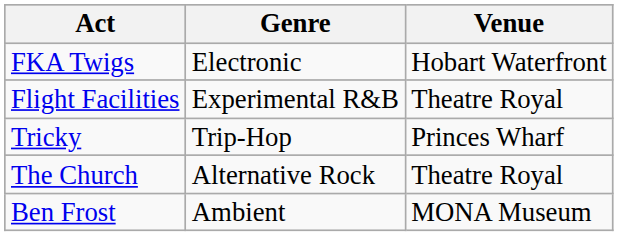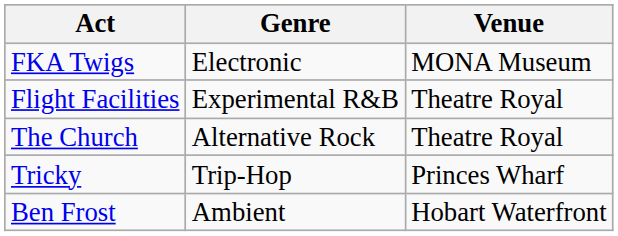FKA Twigs | Venue: Hobart Waterfront -> MONA Museum
rows swapped: Tricky <-> The Church
Ben Frost | Venue: MONA Museum -> Hobart Waterfront
